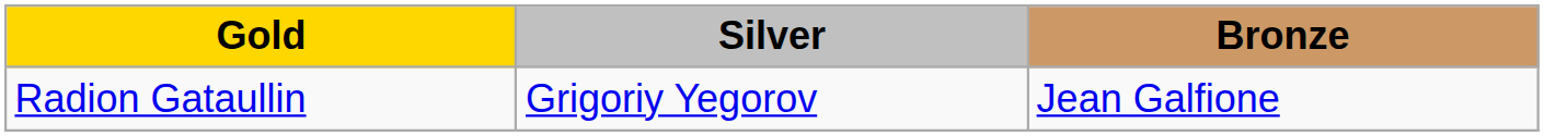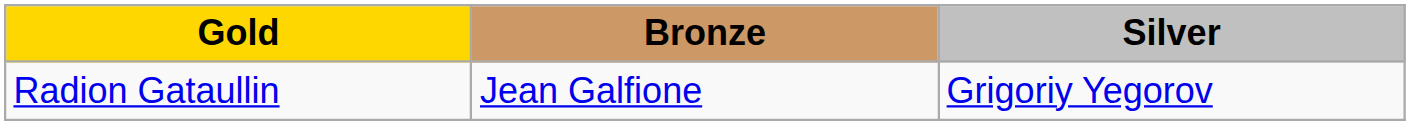columns swapped: Silver <-> Bronze
